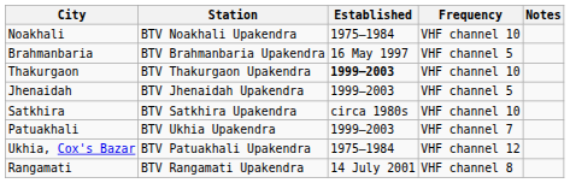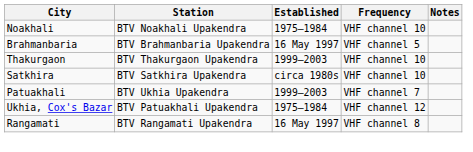Thakurgaon | Established: bold -> normal
- row: Jhenaidah | BTV Jhenaidah Upakendra | 1999–2003 | VHF channel 5
Rangamati | Established: 14 July 2001 -> 16 May 1997
